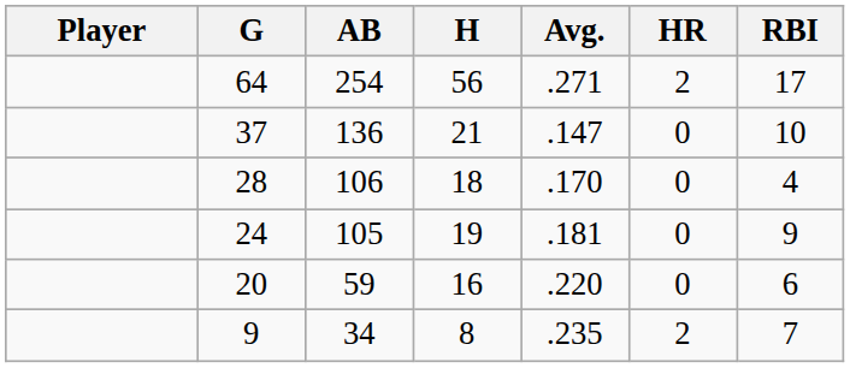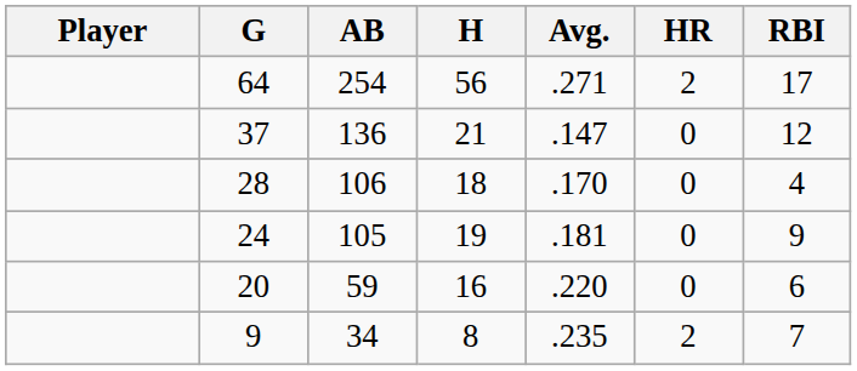136 | RBI: 10 -> 12
